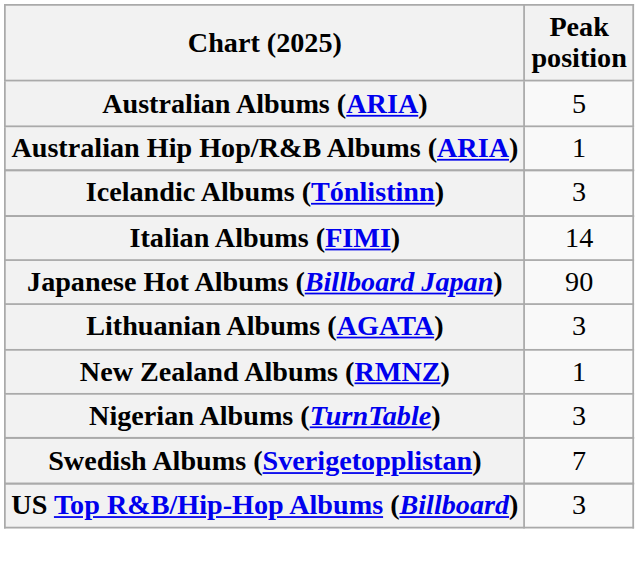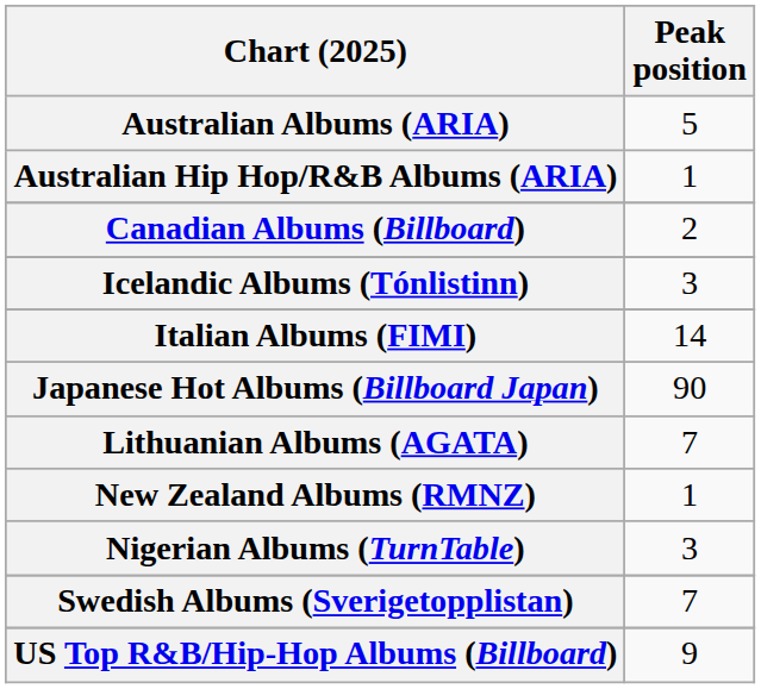+ row: Canadian Albums (Billboard) | 2
Lithuanian Albums (AGATA) | Peak position: 3 -> 7
US Top R&B/Hip-Hop Albums (Billboard) | Peak position: 3 -> 9
